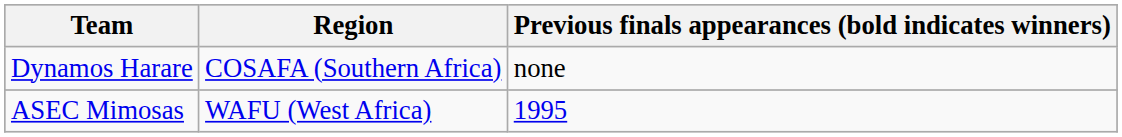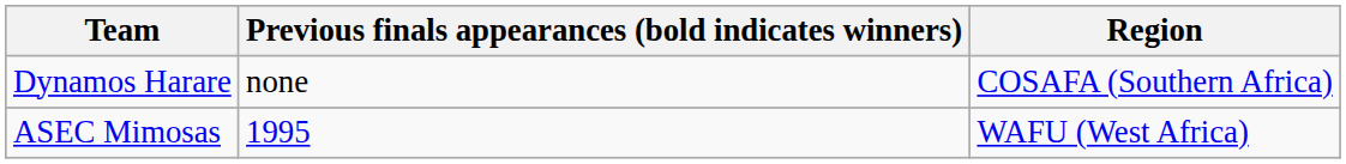columns swapped: Region <-> Previous finals appearances (bold indicates winners)
